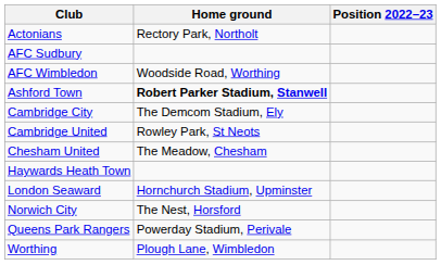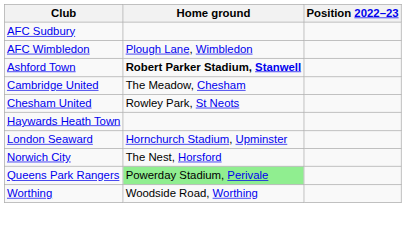- row: Actonians | Rectory Park, Northolt
AFC Wimbledon | Home ground: Woodside Road, Worthing -> Plough Lane, Wimbledon
- row: Cambridge City | The Demcom Stadium, Ely
Cambridge United | Home ground: Rowley Park, St Neots -> The Meadow, Chesham
Chesham United | Home ground: The Meadow, Chesham -> Rowley Park, St Neots
Queens Park Rangers | Home ground: no background -> lightgreen background
Worthing | Home ground: Plough Lane, Wimbledon -> Woodside Road, Worthing
